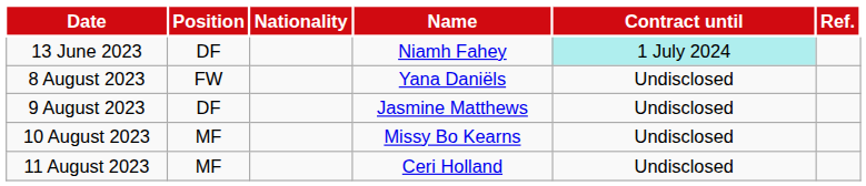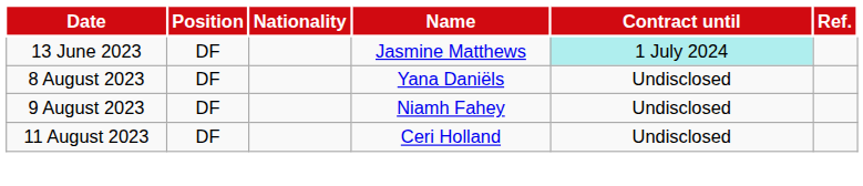13 June 2023 | Name: Niamh Fahey -> Jasmine Matthews
8 August 2023 | Position: FW -> DF
9 August 2023 | Name: Jasmine Matthews -> Niamh Fahey
- row: 10 August 2023 | MF | Missy Bo Kearns | Undisclosed
11 August 2023 | Position: MF -> DF
